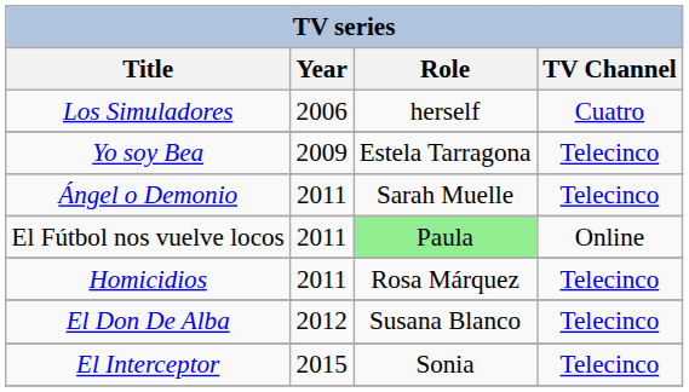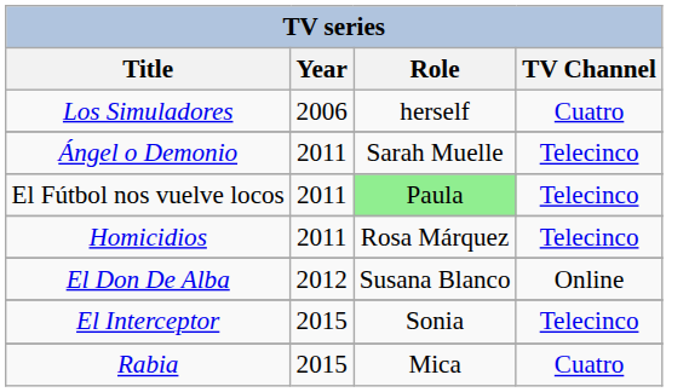- row: Yo soy Bea | 2009 | Estela Tarragona | Telecinco
El Fútbol nos vuelve locos | TV Channel: Online -> Telecinco
El Don De Alba | TV Channel: Telecinco -> Online
+ row: Rabia | 2015 | Mica | Cuatro
